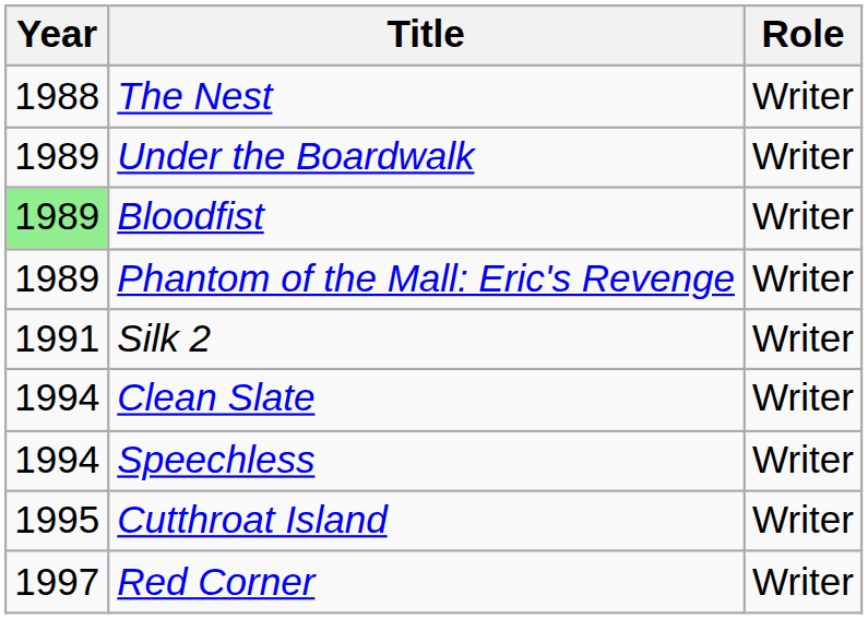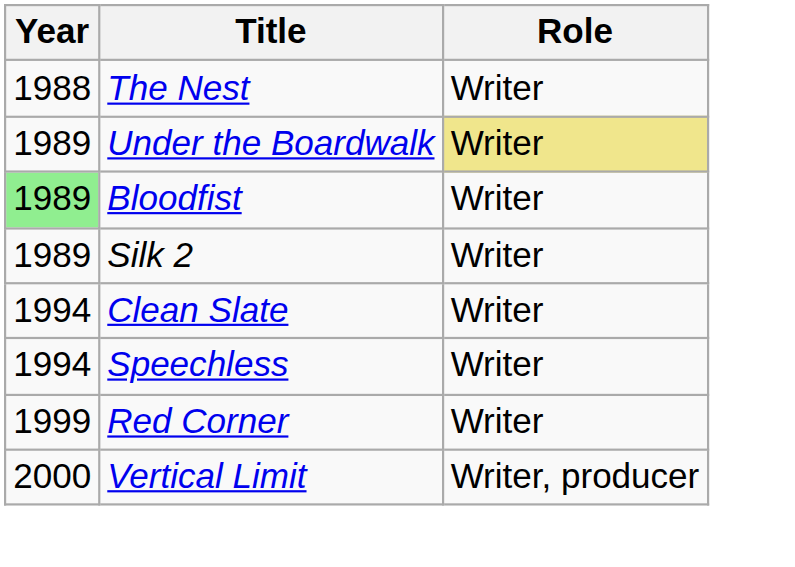Under the Boardwalk | Role: no background -> khaki background
- row: 1989 | Phantom of the Mall: Eric's Revenge | Writer
Silk 2 | Year: 1991 -> 1989
- row: 1995 | Cutthroat Island | Writer
Red Corner | Year: 1997 -> 1999
+ row: 2000 | Vertical Limit | Writer, producer
